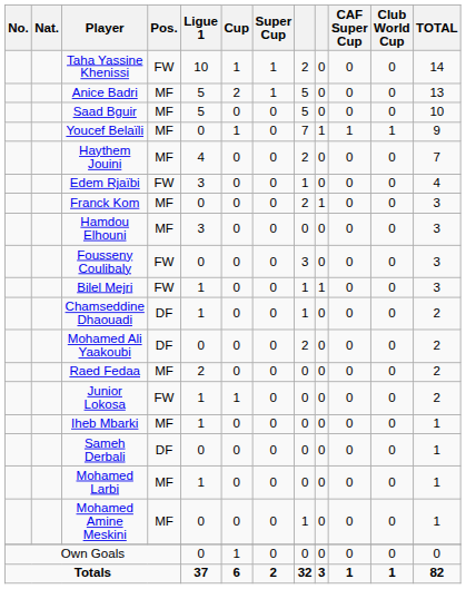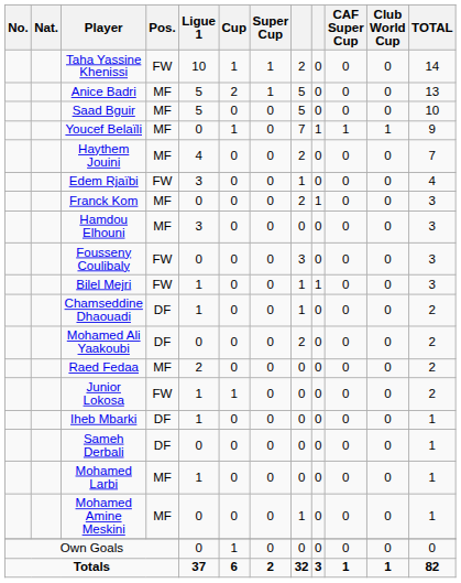Iheb Mbarki | Pos.: MF -> DF
